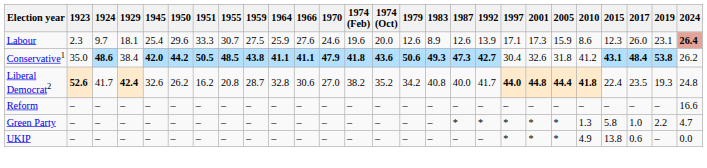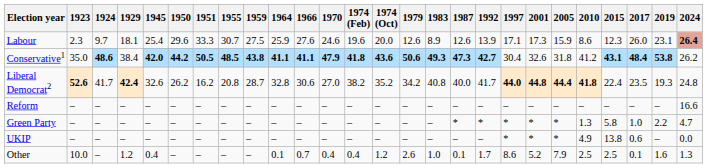+ row: Other | 10.0 | – | 1.2 | 0.4 | – | – | – | – | 0.1 | 0.7 | 0.4 | 0.4 | 1.2 | 2.6 | 1.0 | 0.1 | 1.7 | 8.6 | 5.2 | 7.9 | 2.5 | 2.5 | 0.1 | 1.6 | 1.3
